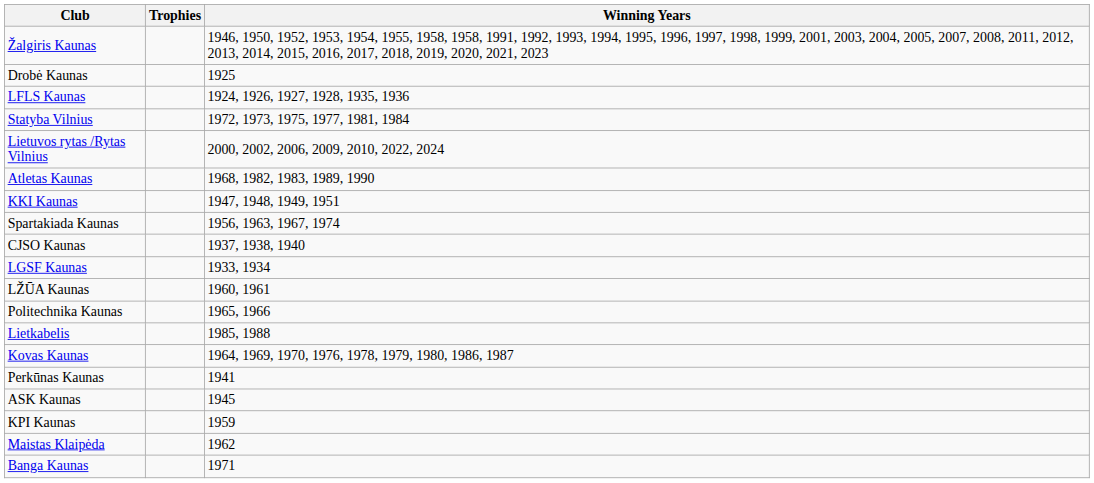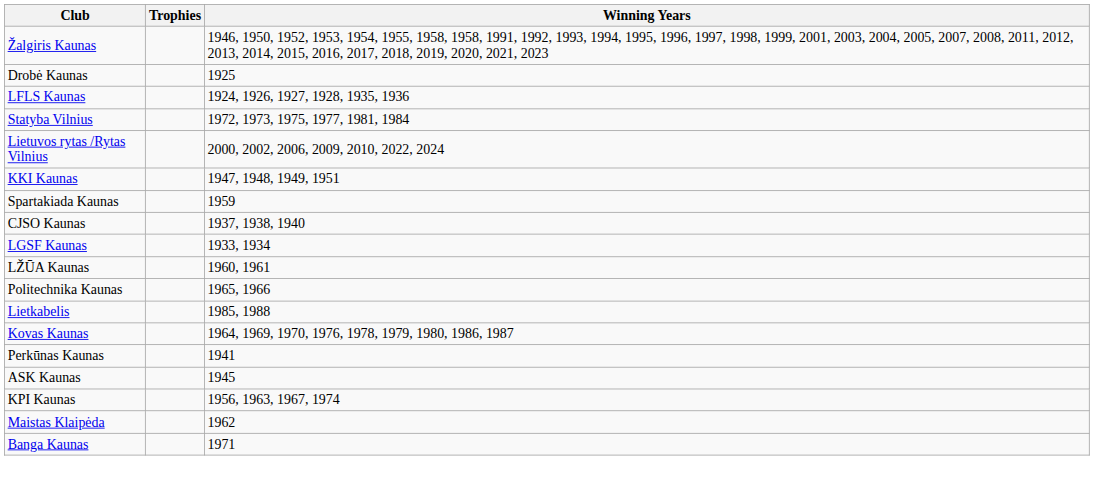- row: Atletas Kaunas | 1968, 1982, 1983, 1989, 1990
Spartakiada Kaunas | Winning Years: 1956, 1963, 1967, 1974 -> 1959
KPI Kaunas | Winning Years: 1959 -> 1956, 1963, 1967, 1974
